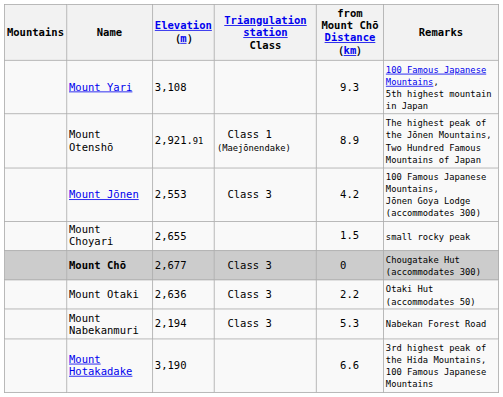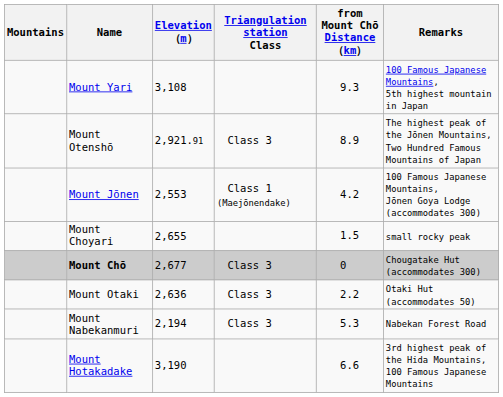Mount Otenshō | Triangulation station Class: Class 1 (Maejōnendake) -> Class 3
Mount Jōnen | Triangulation station Class: Class 3 -> Class 1 (Maejōnendake)
